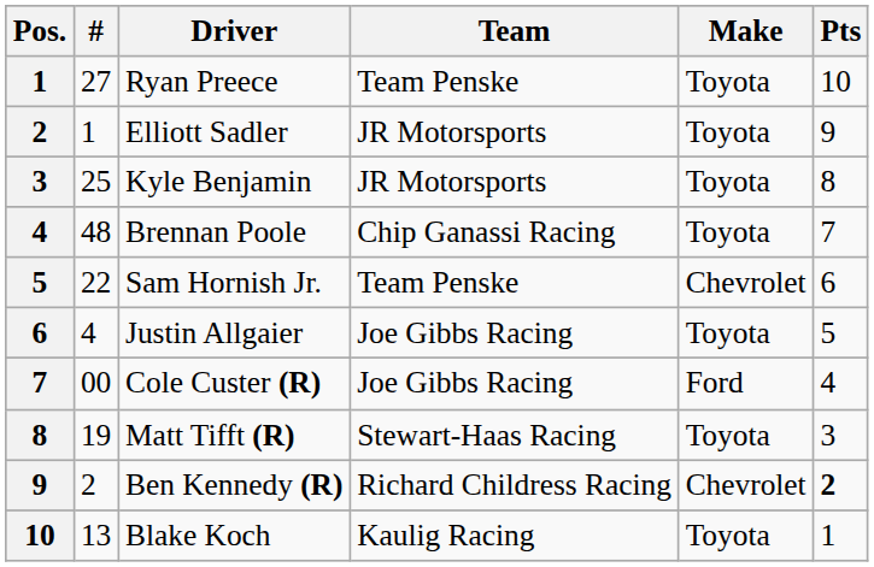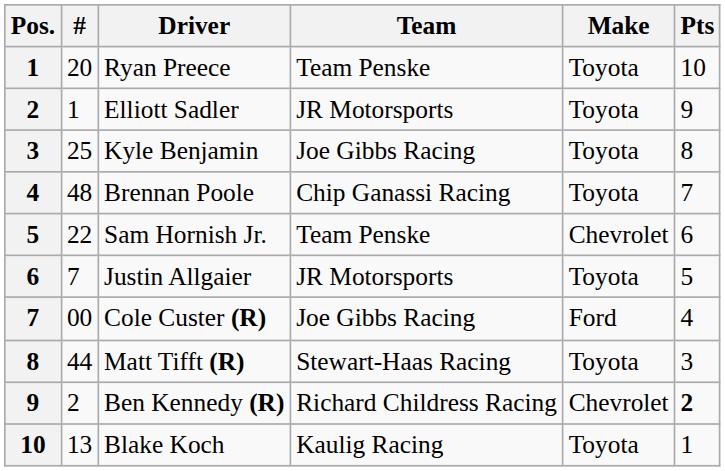Ryan Preece | #: 27 -> 20
Kyle Benjamin | Team: JR Motorsports -> Joe Gibbs Racing
Justin Allgaier | #: 4 -> 7
Justin Allgaier | Team: Joe Gibbs Racing -> JR Motorsports
Matt Tifft (R) | #: 19 -> 44
